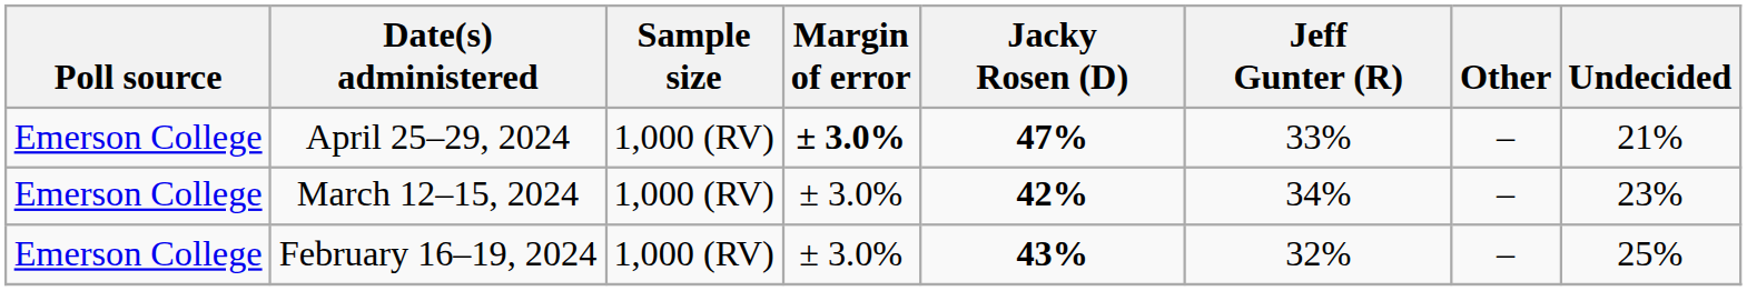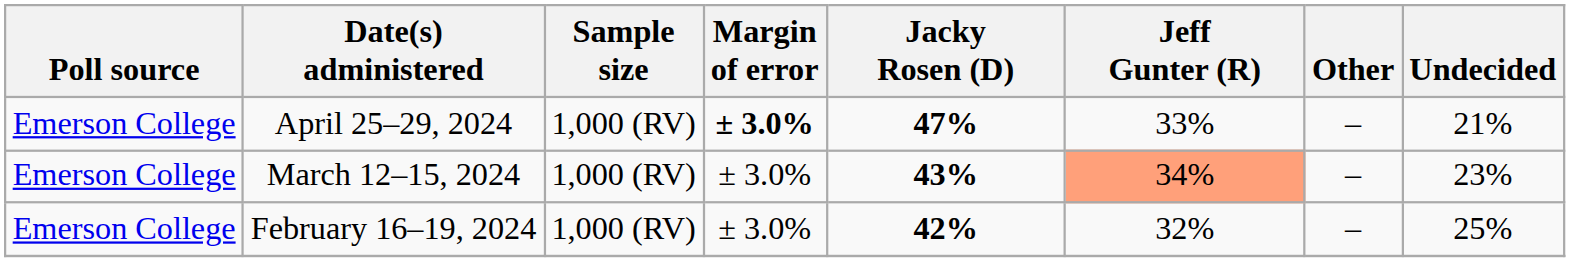March 12–15, 2024 | Jacky Rosen (D): 42% -> 43%
March 12–15, 2024 | Jeff Gunter (R): no background -> lightsalmon background
February 16–19, 2024 | Jacky Rosen (D): 43% -> 42%
